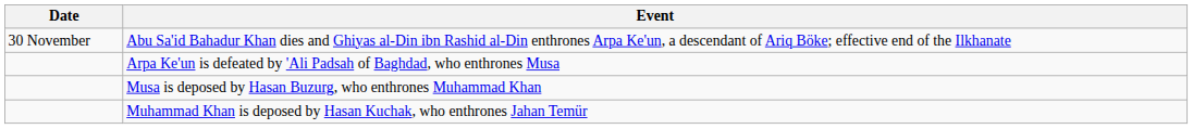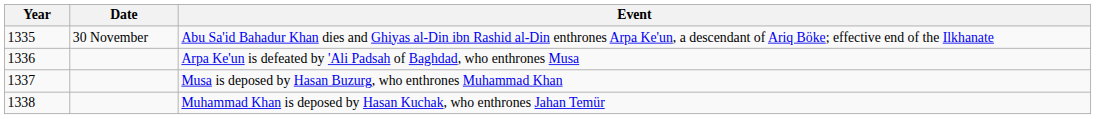+ column: Year | 1335 | 1336 | 1337 | 1338
